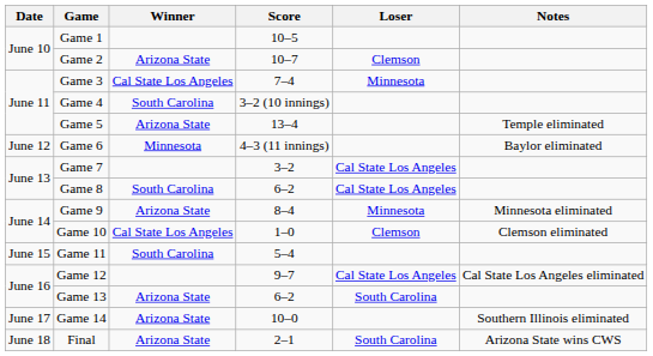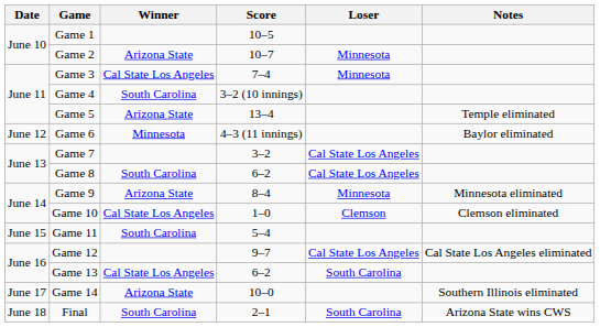Game 2 | Loser: Clemson -> Minnesota
Game 13 | Winner: Arizona State -> Cal State Los Angeles
Final | Winner: Arizona State -> South Carolina
